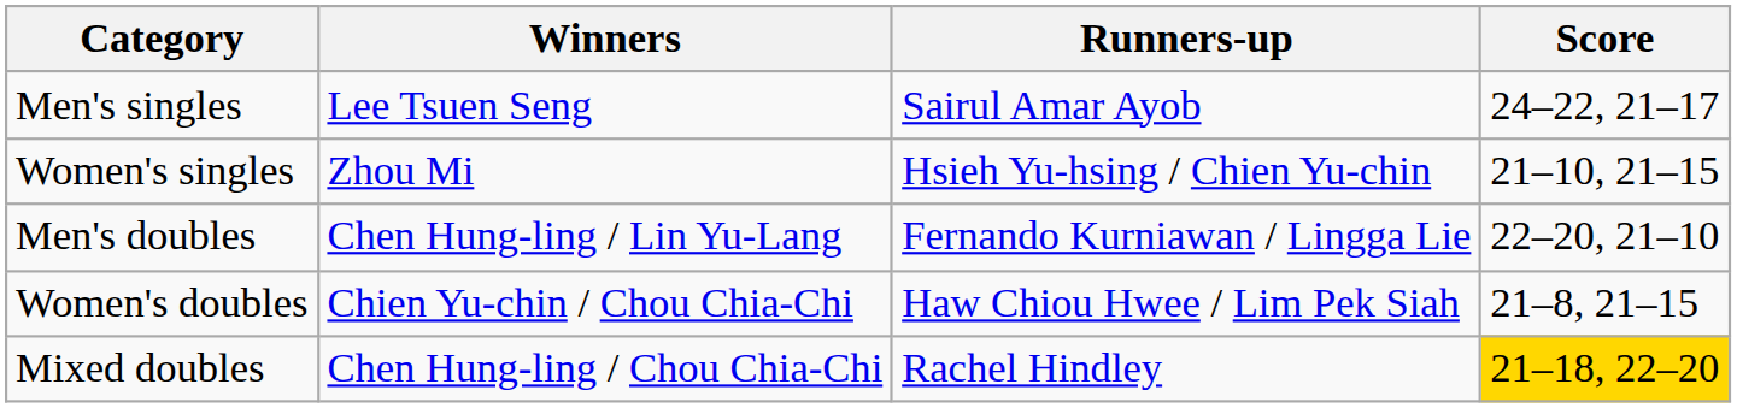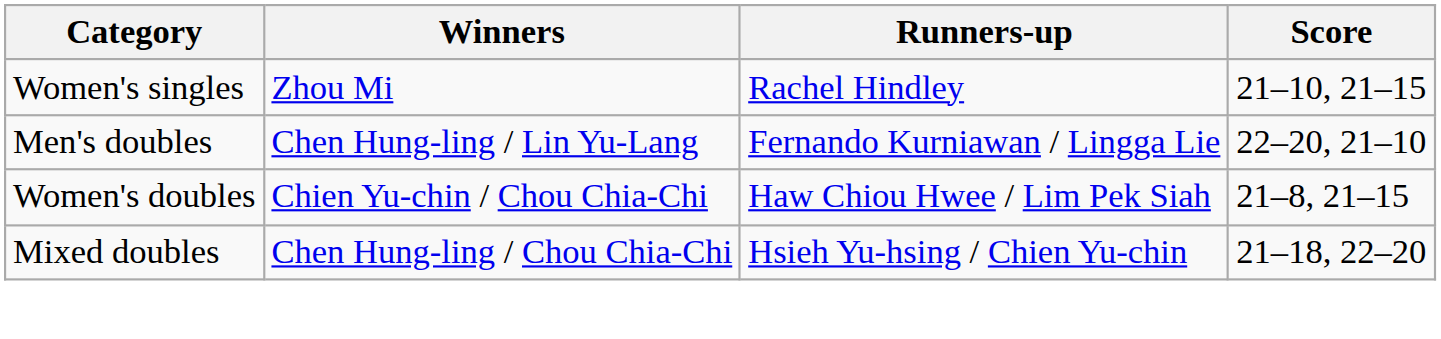- row: Men's singles | Lee Tsuen Seng | Sairul Amar Ayob | 24–22, 21–17
Women's singles | Runners-up: Hsieh Yu-hsing / Chien Yu-chin -> Rachel Hindley
Mixed doubles | Runners-up: Rachel Hindley -> Hsieh Yu-hsing / Chien Yu-chin
Mixed doubles | Score: gold background -> no background
